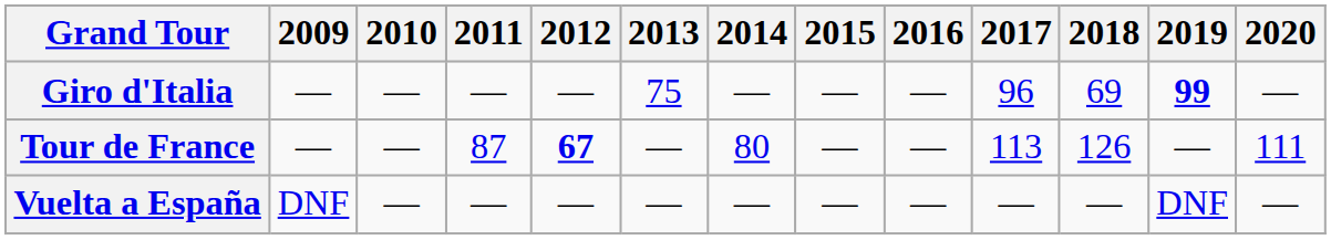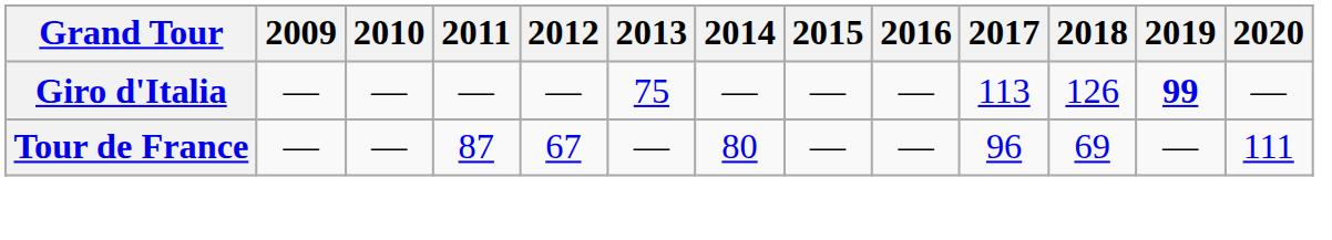Giro d'Italia | 2017: 96 -> 113
Giro d'Italia | 2018: 69 -> 126
Tour de France | 2012: bold -> normal
Tour de France | 2017: 113 -> 96
Tour de France | 2018: 126 -> 69
- row: Vuelta a España | DNF | — | — | — | — | — | — | — | — | — | DNF | —
